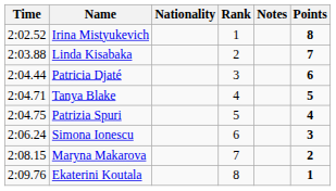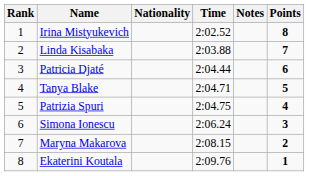columns swapped: Rank <-> Time
